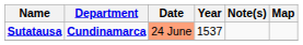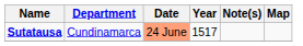Sutatausa | Department: bold -> normal
Sutatausa | Year: 1537 -> 1517
